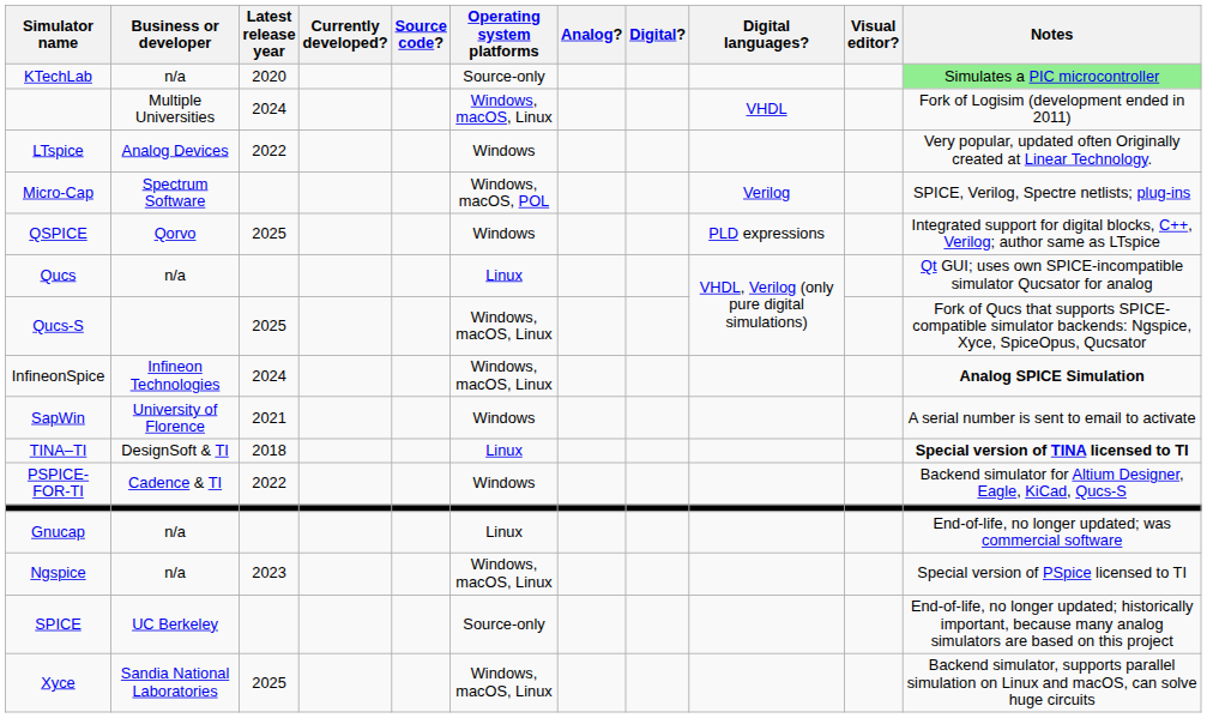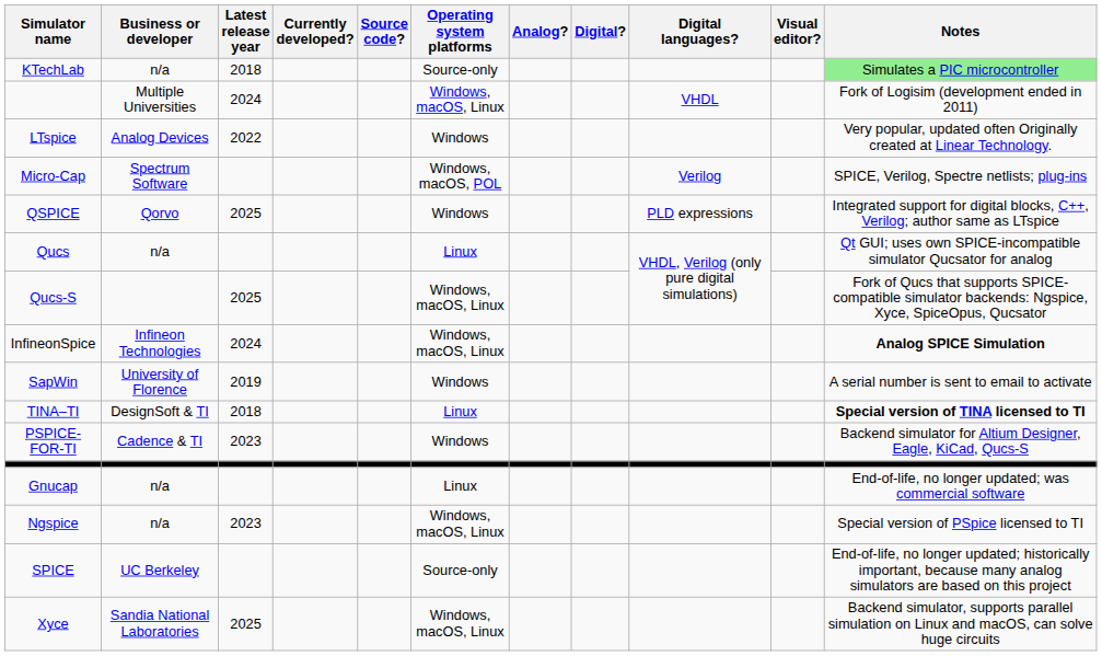KTechLab | Latest release year: 2020 -> 2018
SapWin | Latest release year: 2021 -> 2019
PSPICE-FOR-TI | Latest release year: 2022 -> 2023
